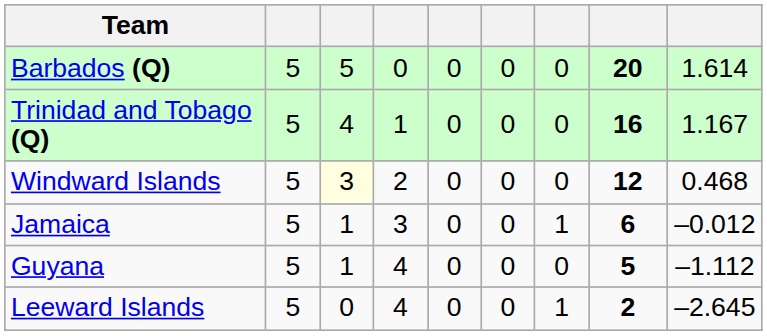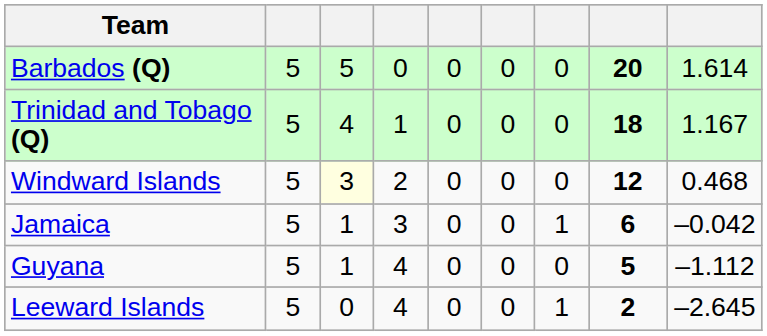Trinidad and Tobago (Q) | column 8: 16 -> 18
Jamaica | column 9: –0.012 -> –0.042
